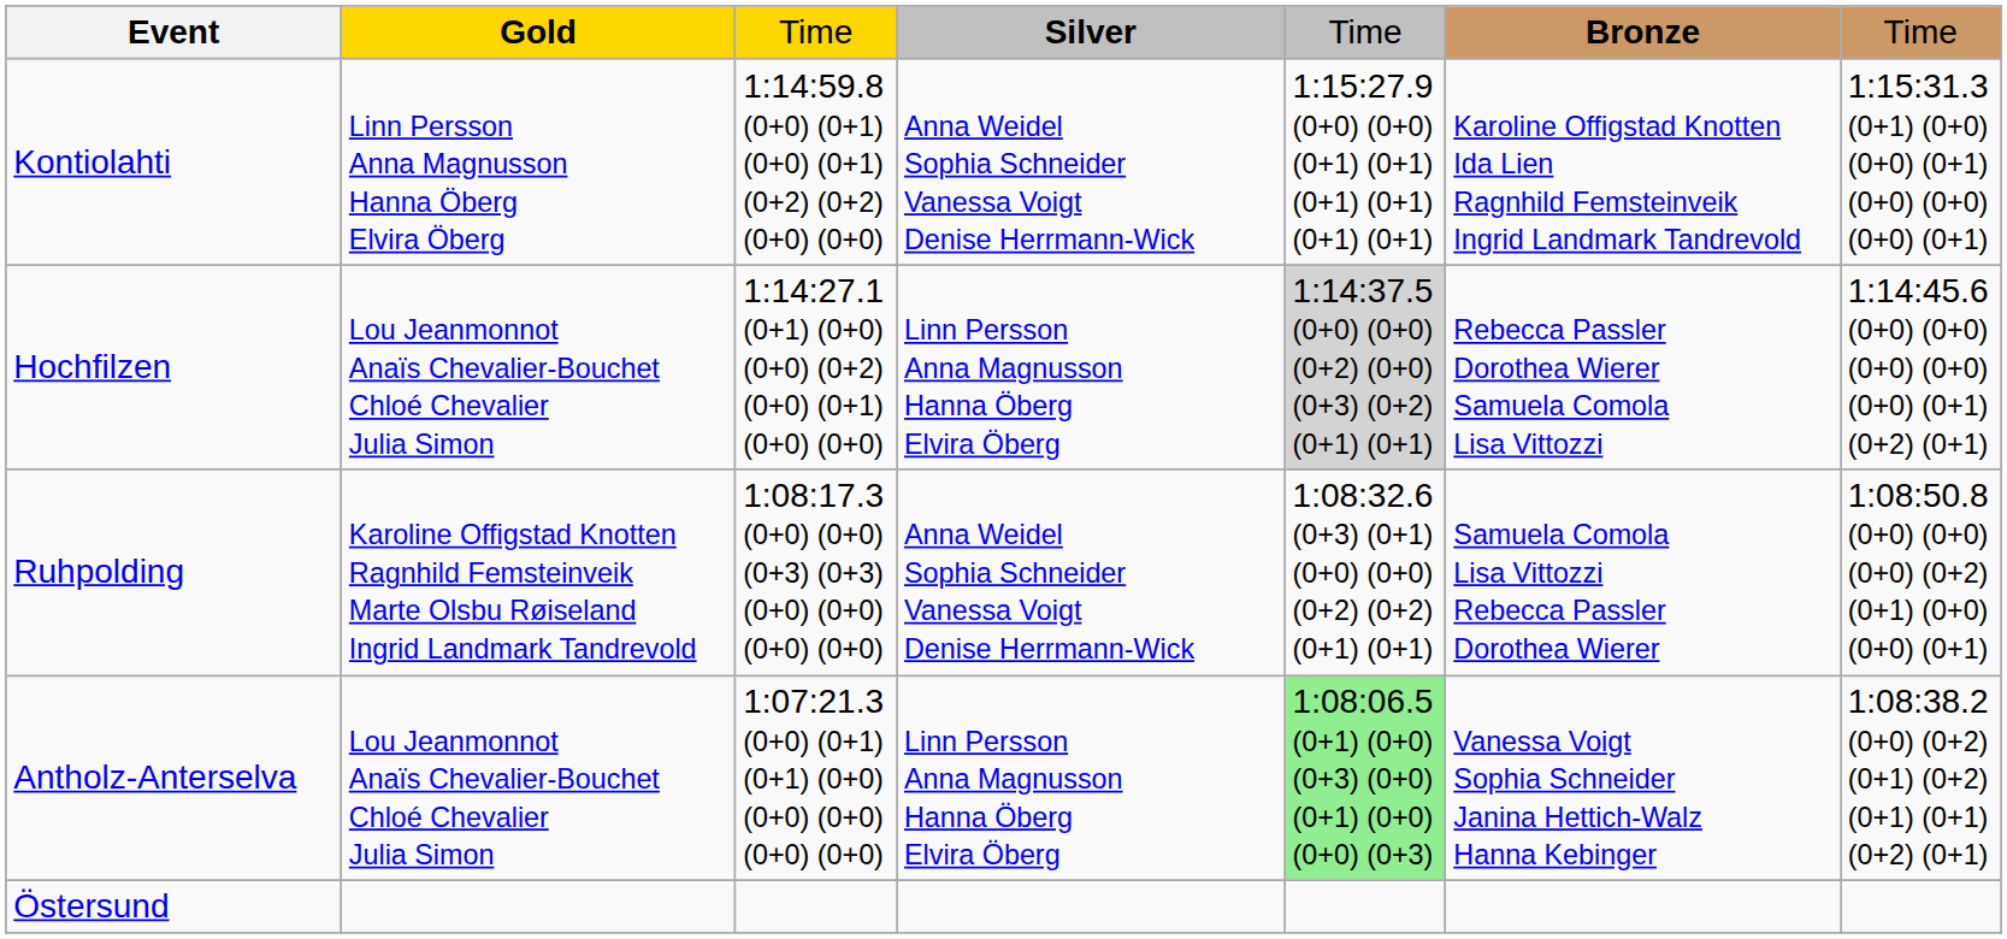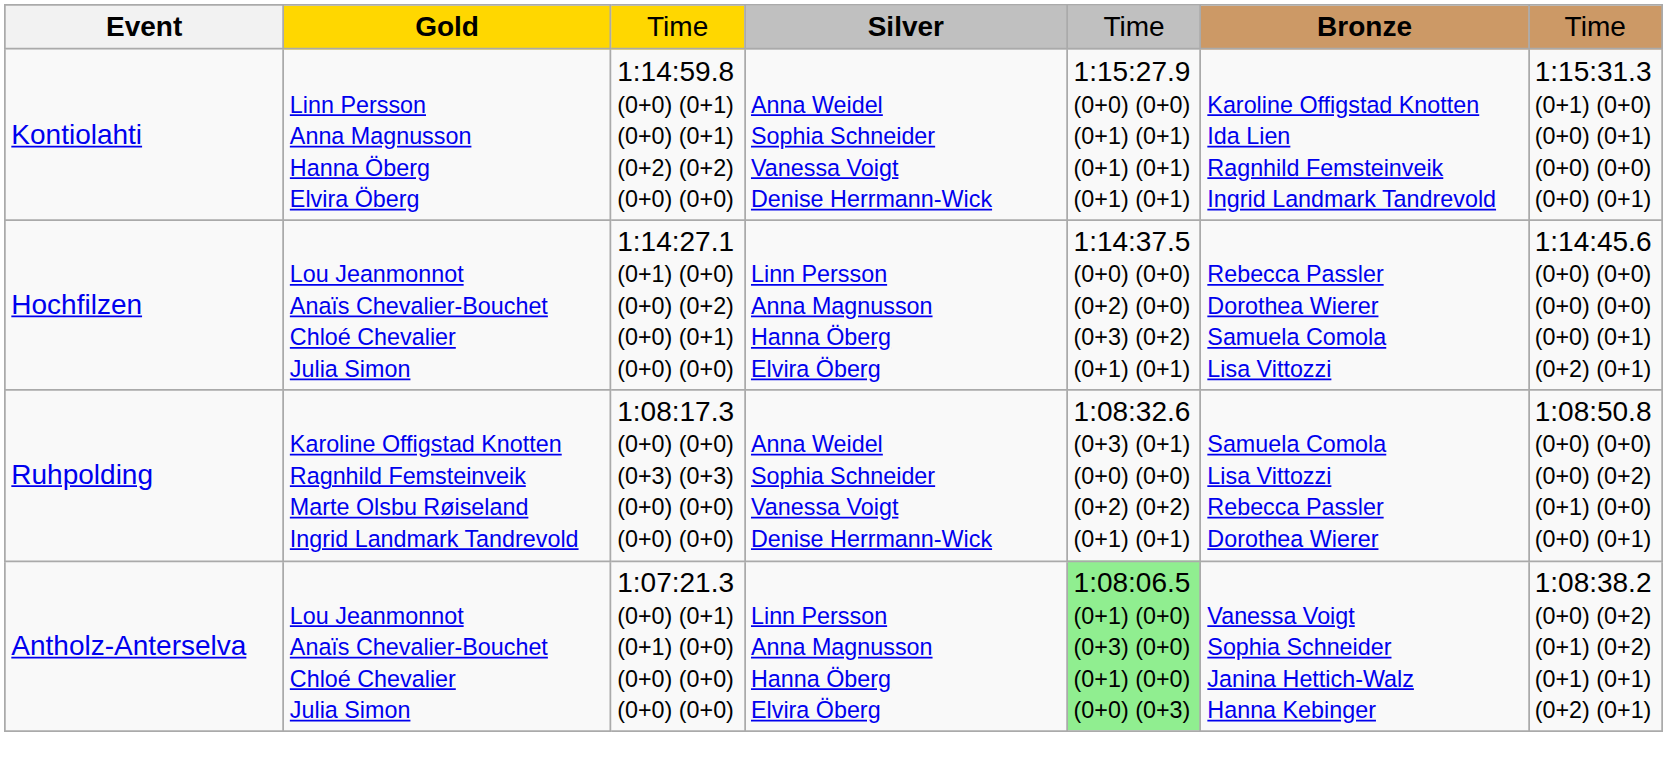Hochfilzen | column 5: lightgrey background -> no background
- row: Östersund
